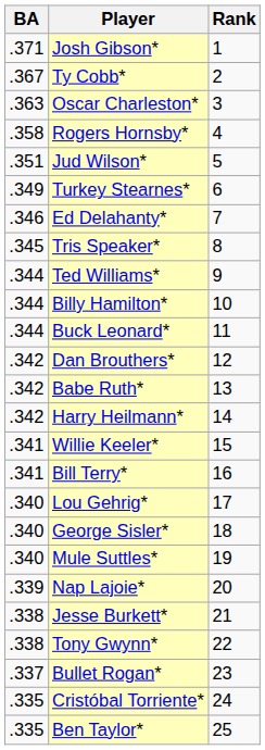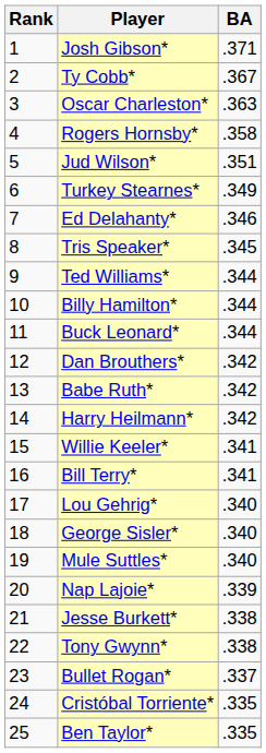columns swapped: Rank <-> BA
